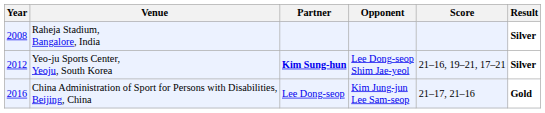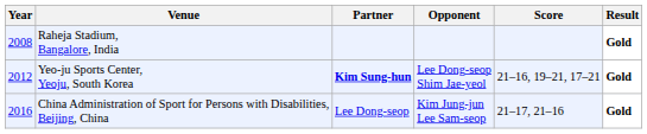Raheja Stadium, Bangalore, India | Result: Silver -> Gold
Yeo-ju Sports Center, Yeoju, South Korea | Result: Silver -> Gold
